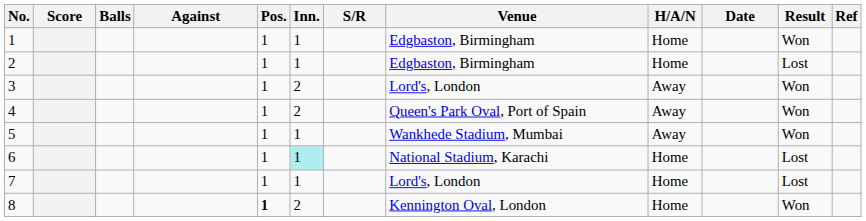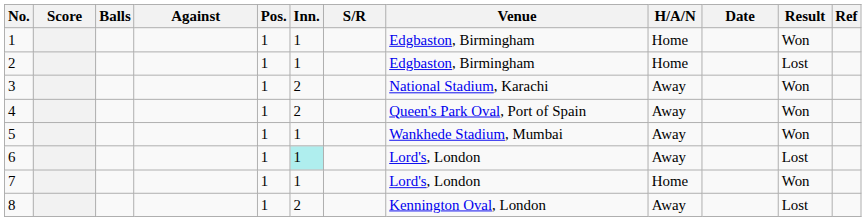3 | Venue: Lord's, London -> National Stadium, Karachi
6 | Venue: National Stadium, Karachi -> Lord's, London
6 | H/A/N: Home -> Away
7 | Result: Lost -> Won
8 | Pos.: bold -> normal
8 | H/A/N: Home -> Away
8 | Result: Won -> Lost
